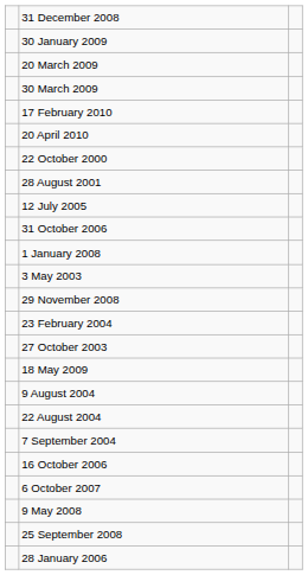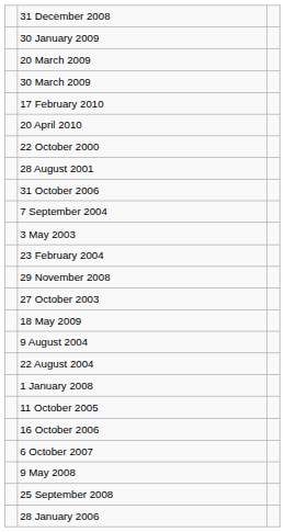- row: 12 July 2005
rows swapped: 1 January 2008 <-> 7 September 2004
rows swapped: 23 February 2004 <-> 29 November 2008
+ row: 11 October 2005
